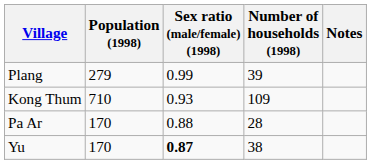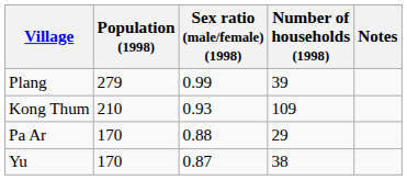Kong Thum | Population (1998): 710 -> 210
Pa Ar | Number of households (1998): 28 -> 29
Yu | Sex ratio (male/female) (1998): bold -> normal
